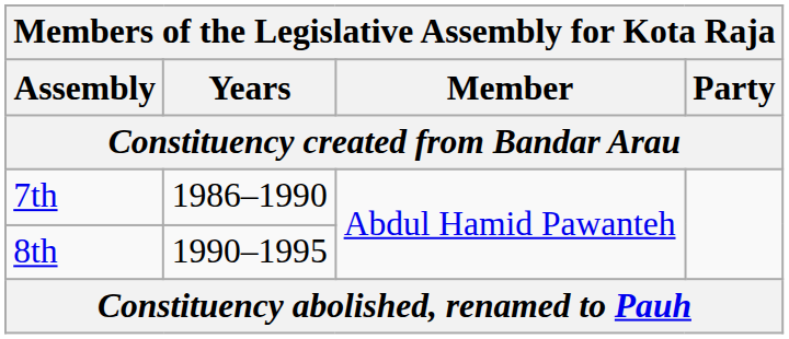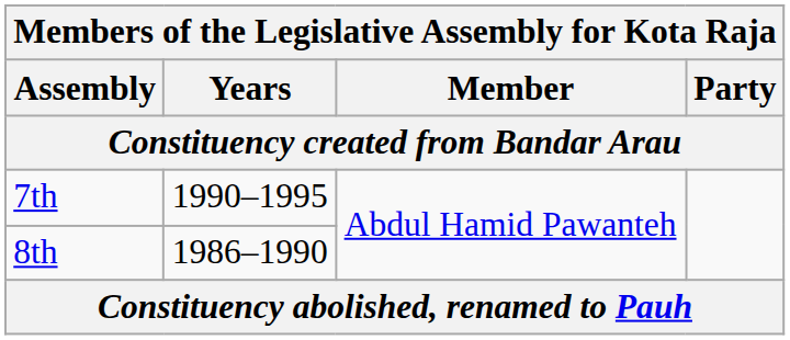7th | Years: 1986–1990 -> 1990–1995
8th | Years: 1990–1995 -> 1986–1990
